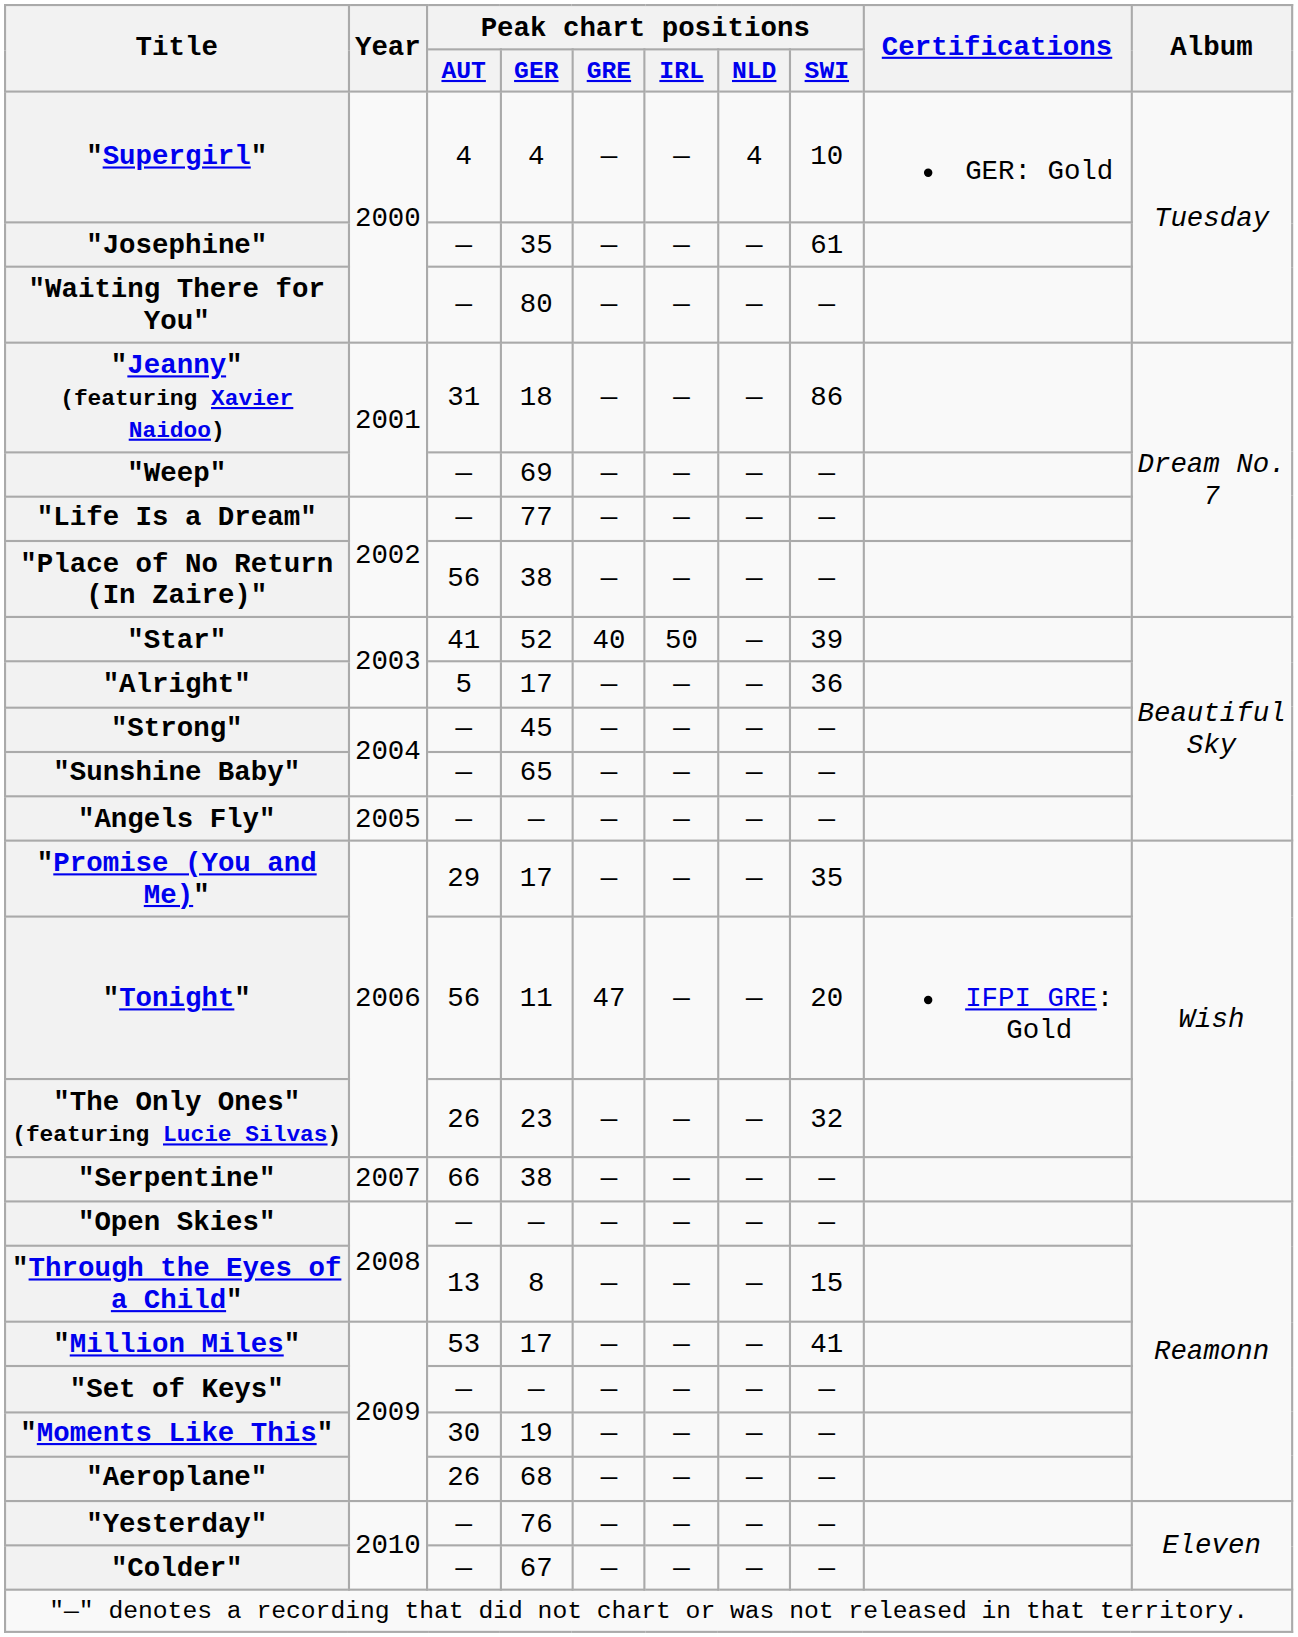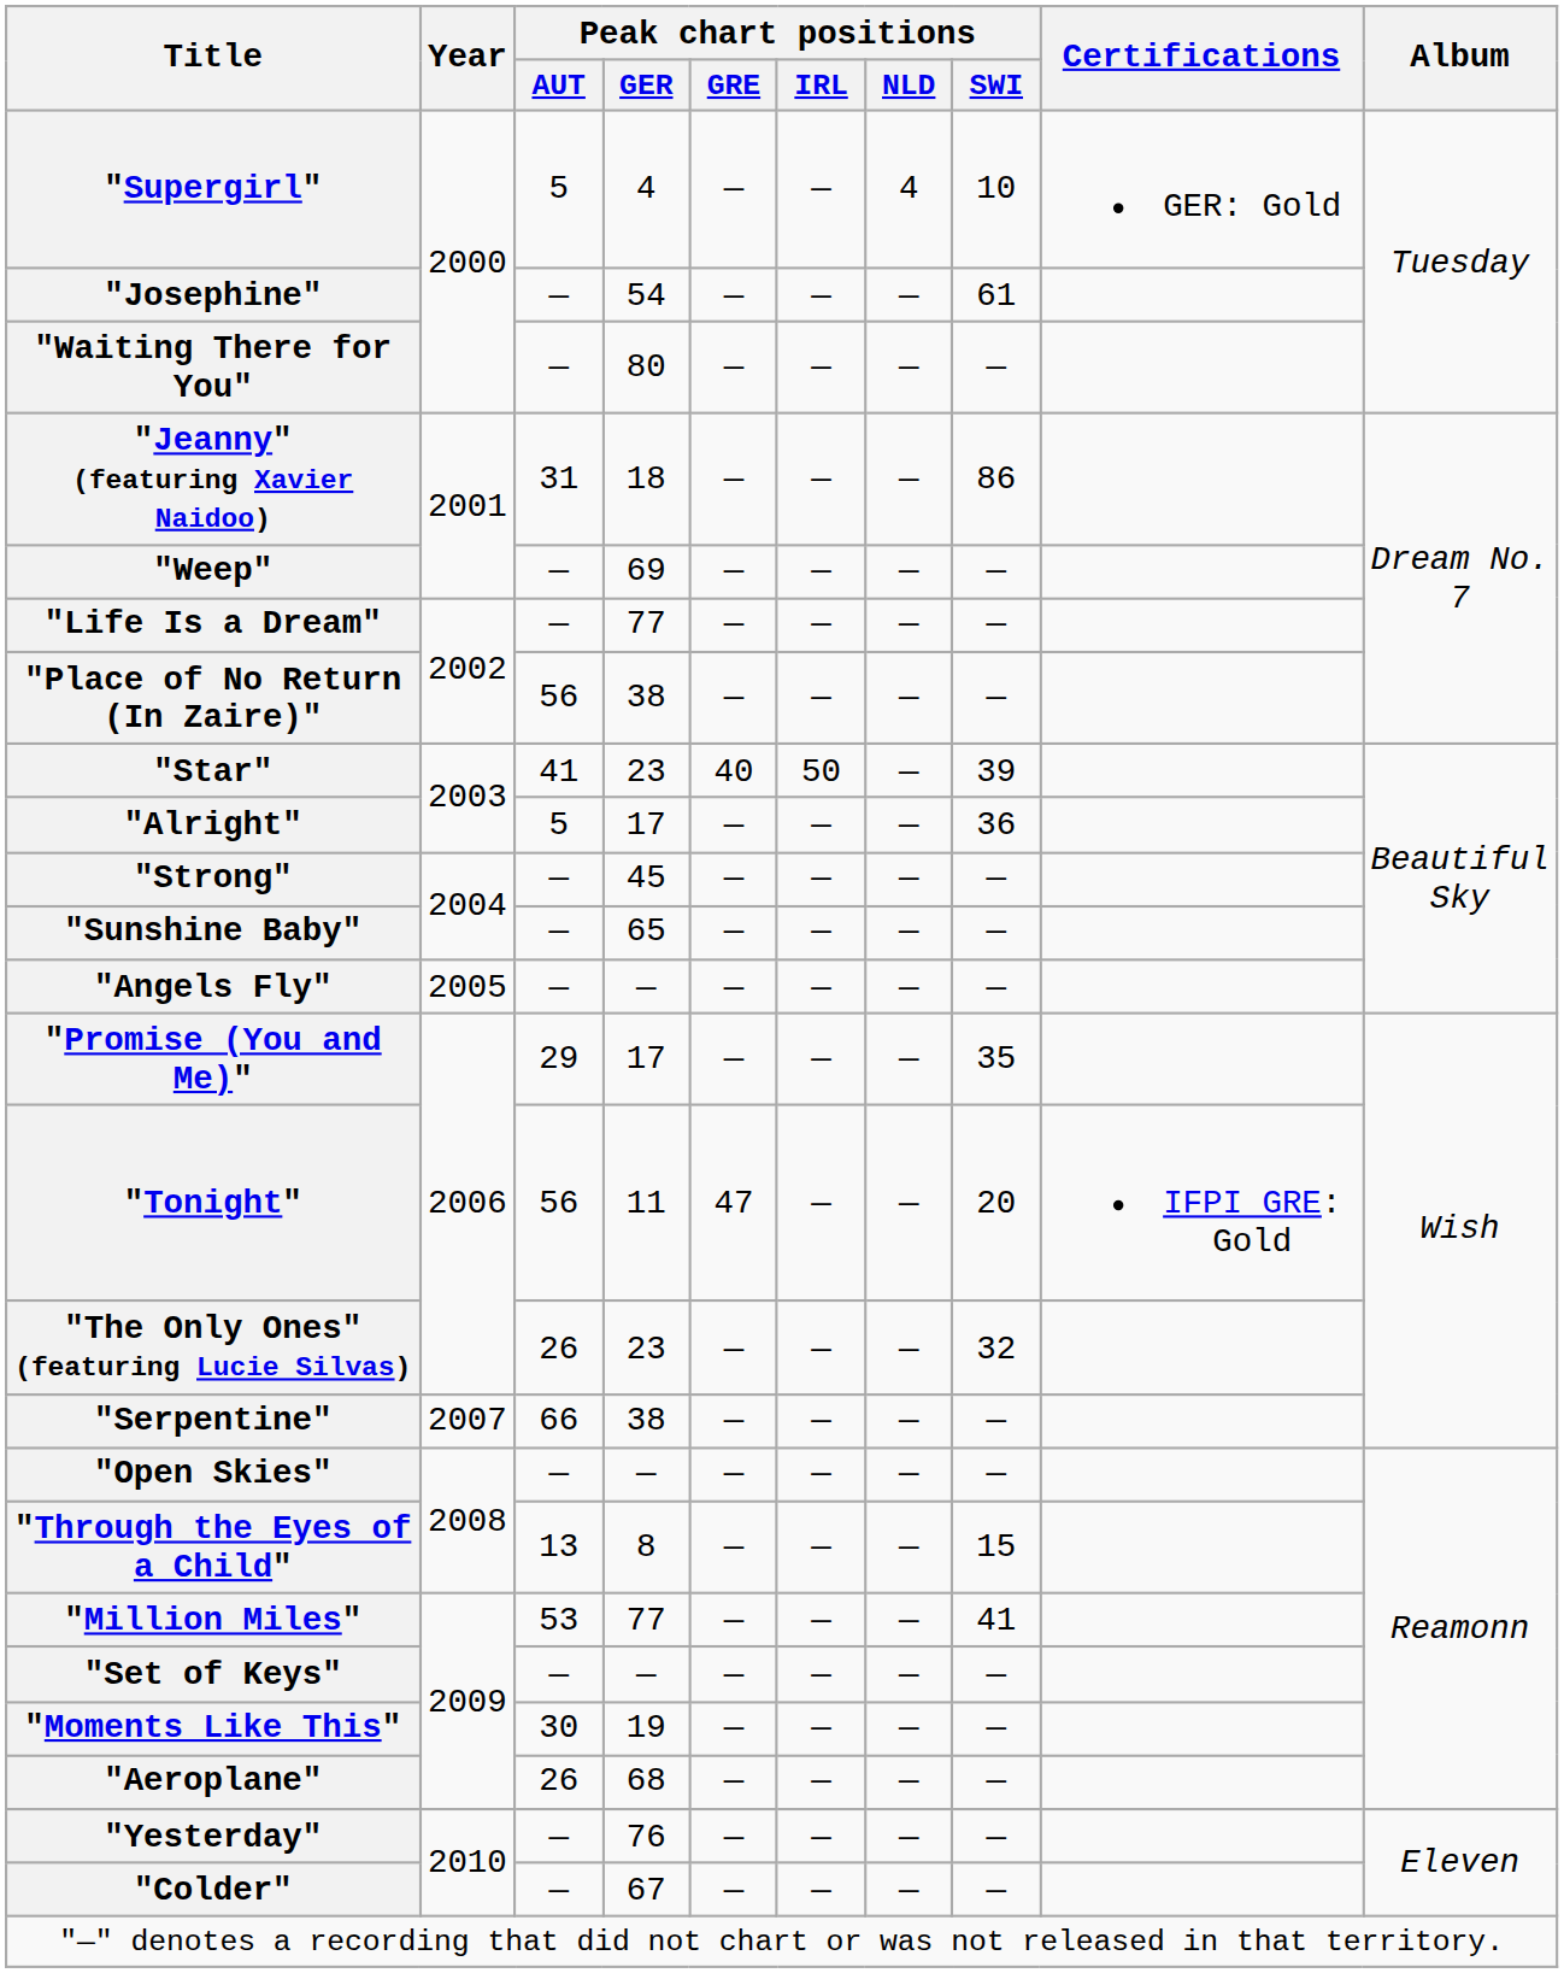"Supergirl" | Peak chart positions / AUT: 4 -> 5
"Josephine" | Peak chart positions / GER: 35 -> 54
"Star" | Peak chart positions / GER: 52 -> 23
"Million Miles" | Peak chart positions / GER: 17 -> 77
